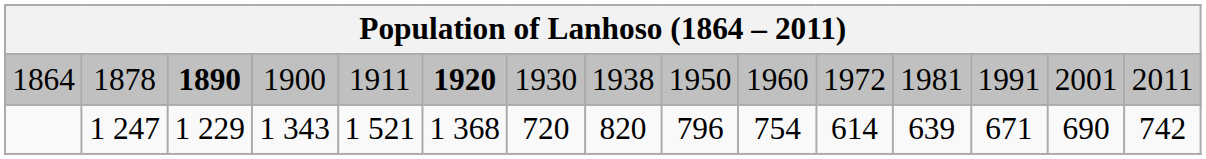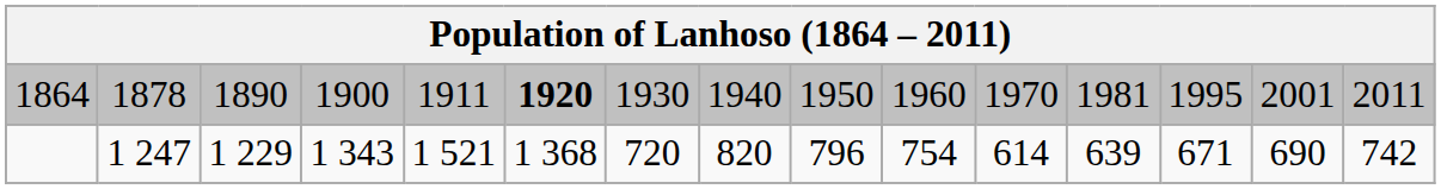1864 | column 3: bold -> normal
1864 | column 8: 1938 -> 1940
1864 | column 11: 1972 -> 1970
1864 | column 13: 1991 -> 1995
